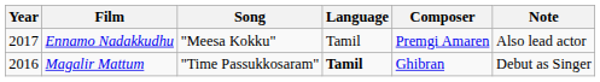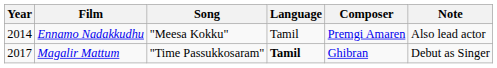Ennamo Nadakkudhu | Year: 2017 -> 2014
Magalir Mattum | Year: 2016 -> 2017
